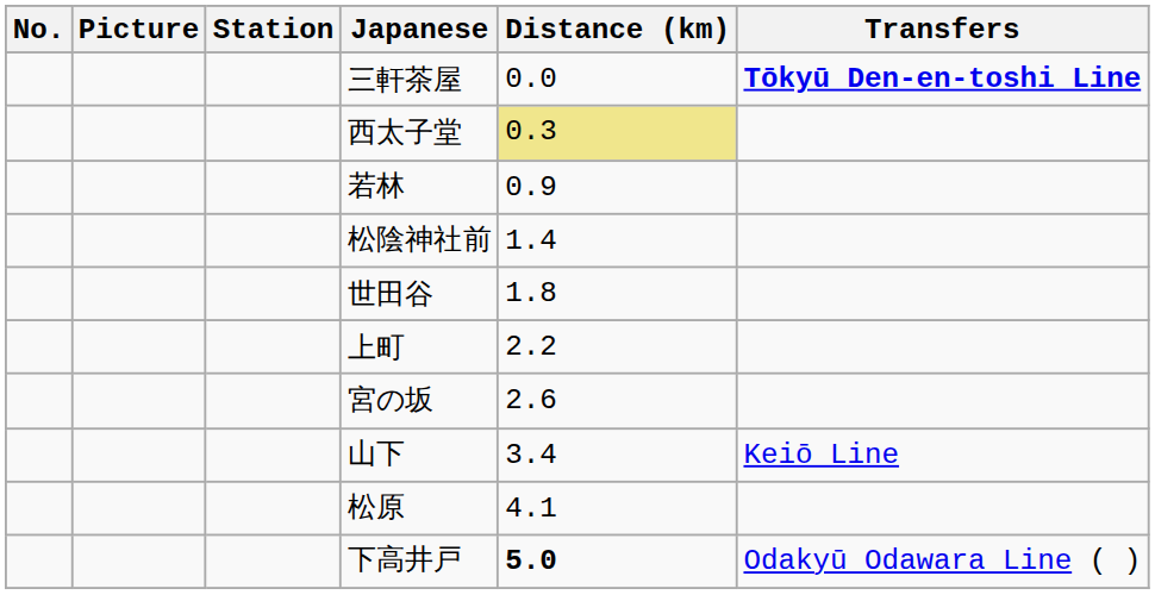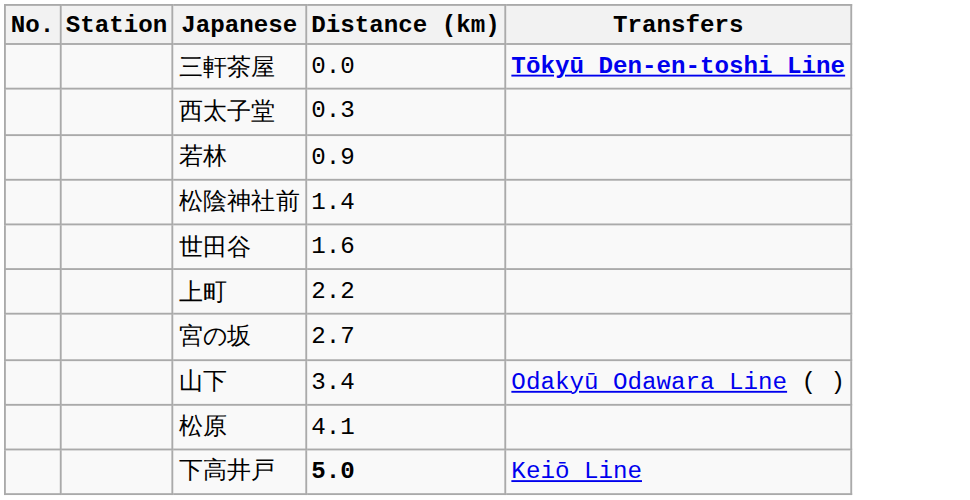- column: Picture
西太子堂 | Distance (km): khaki background -> no background
世田谷 | Distance (km): 1.8 -> 1.6
宮の坂 | Distance (km): 2.6 -> 2.7
山下 | Transfers: Keiō Line -> Odakyū Odawara Line ( )
下高井戸 | Transfers: Odakyū Odawara Line ( ) -> Keiō Line
